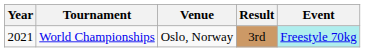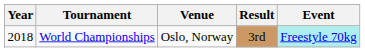World Championships | Year: 2021 -> 2018
